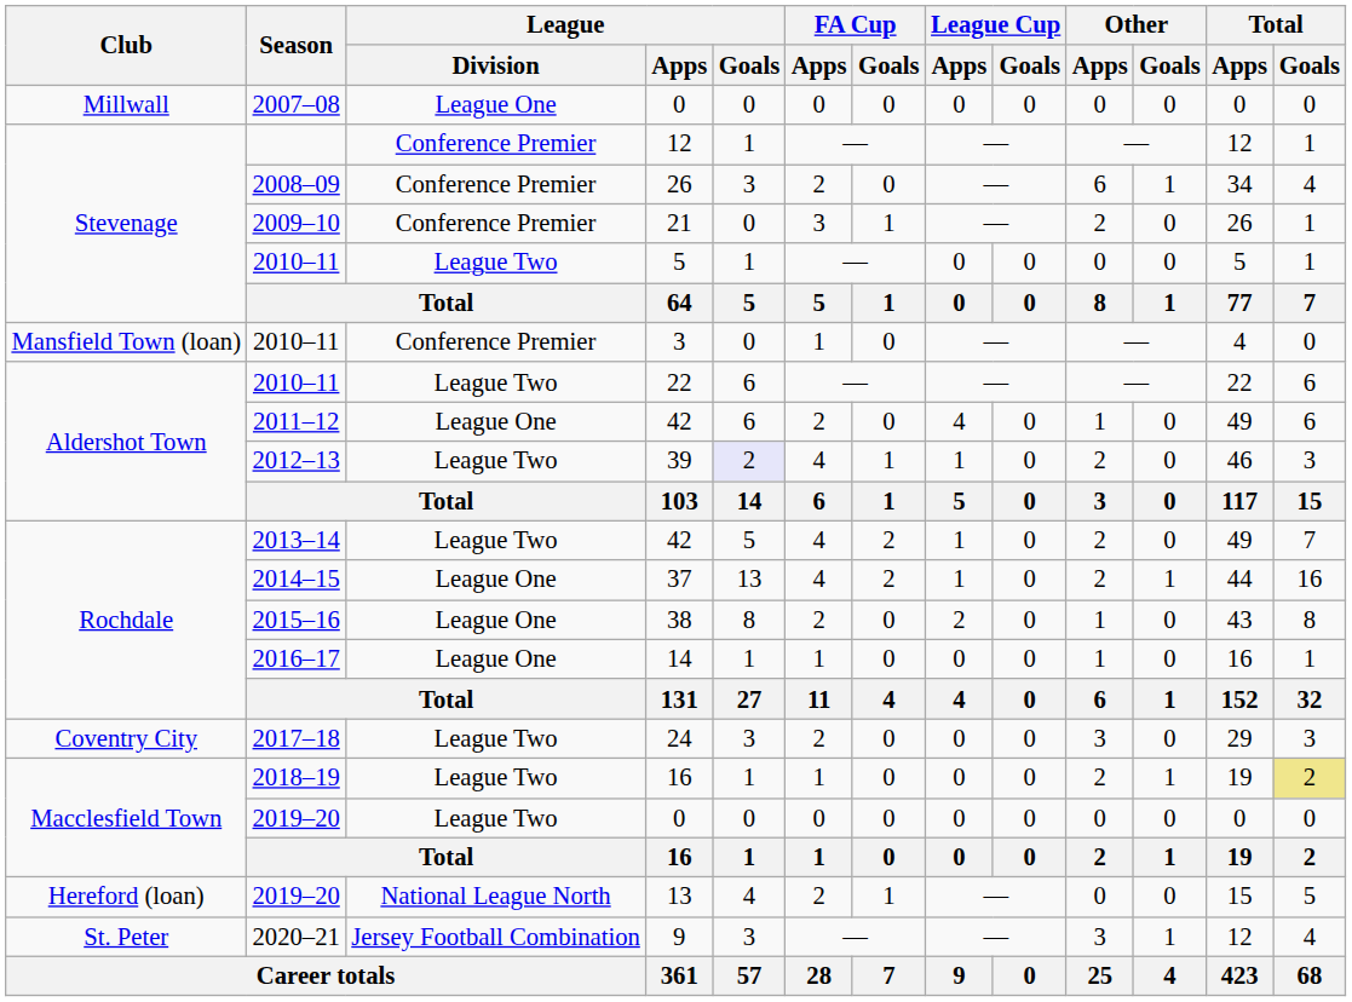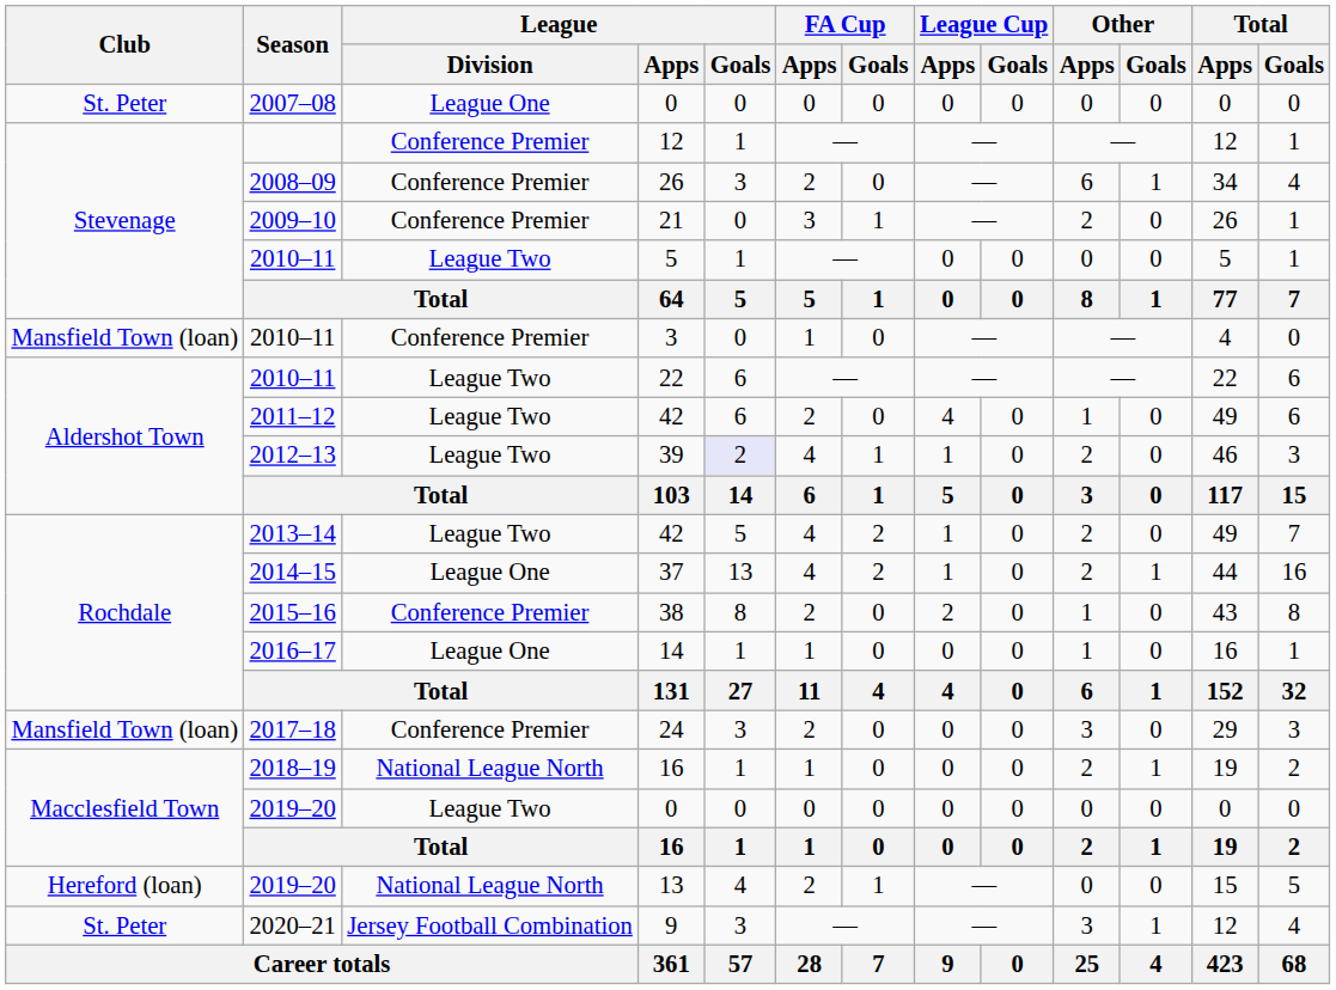2007–08 / 0 | Club: Millwall -> St. Peter
2011–12 / 42 | League / Division: League One -> League Two
38 | League / Division: League One -> Conference Premier
24 | Club: Coventry City -> Mansfield Town (loan)
24 | League / Division: League Two -> Conference Premier
2018–19 / 16 | League / Division: League Two -> National League North
2018–19 / 16 | Total / Goals: khaki background -> no background
